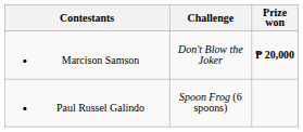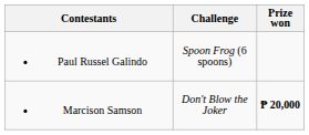rows swapped: Paul Russel Galindo <-> Marcison Samson
